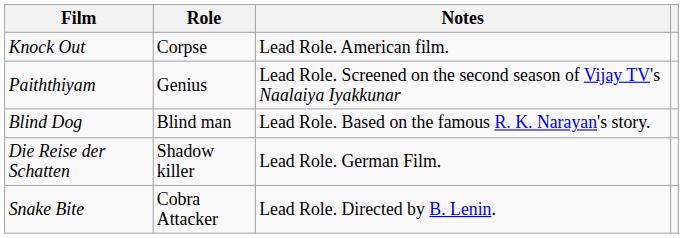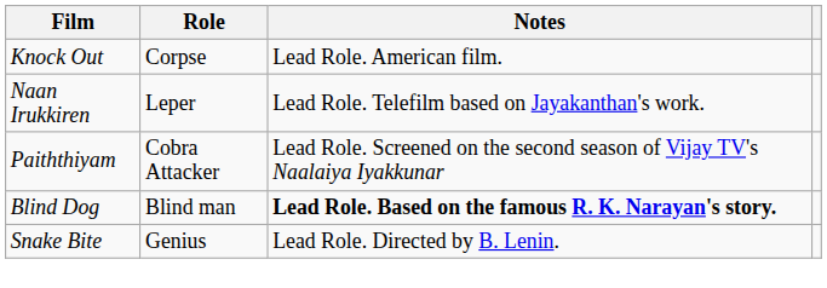+ row: Naan Irukkiren | Leper | Lead Role. Telefilm based on Jayakanthan's work.
Paiththiyam | Role: Genius -> Cobra Attacker
Blind Dog | Notes: normal -> bold
- row: Die Reise der Schatten | Shadow killer | Lead Role. German Film.
Snake Bite | Role: Cobra Attacker -> Genius
